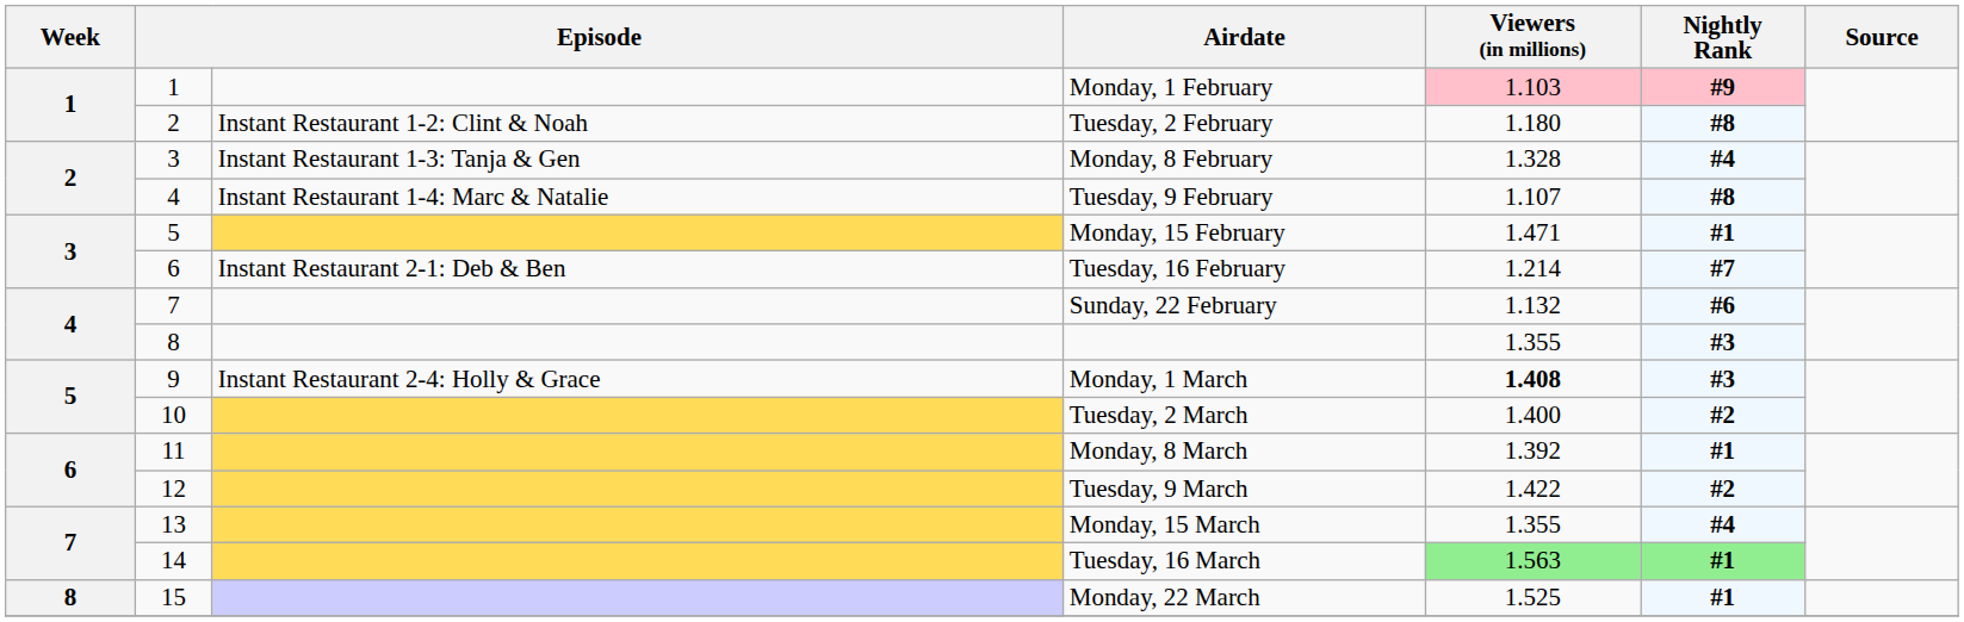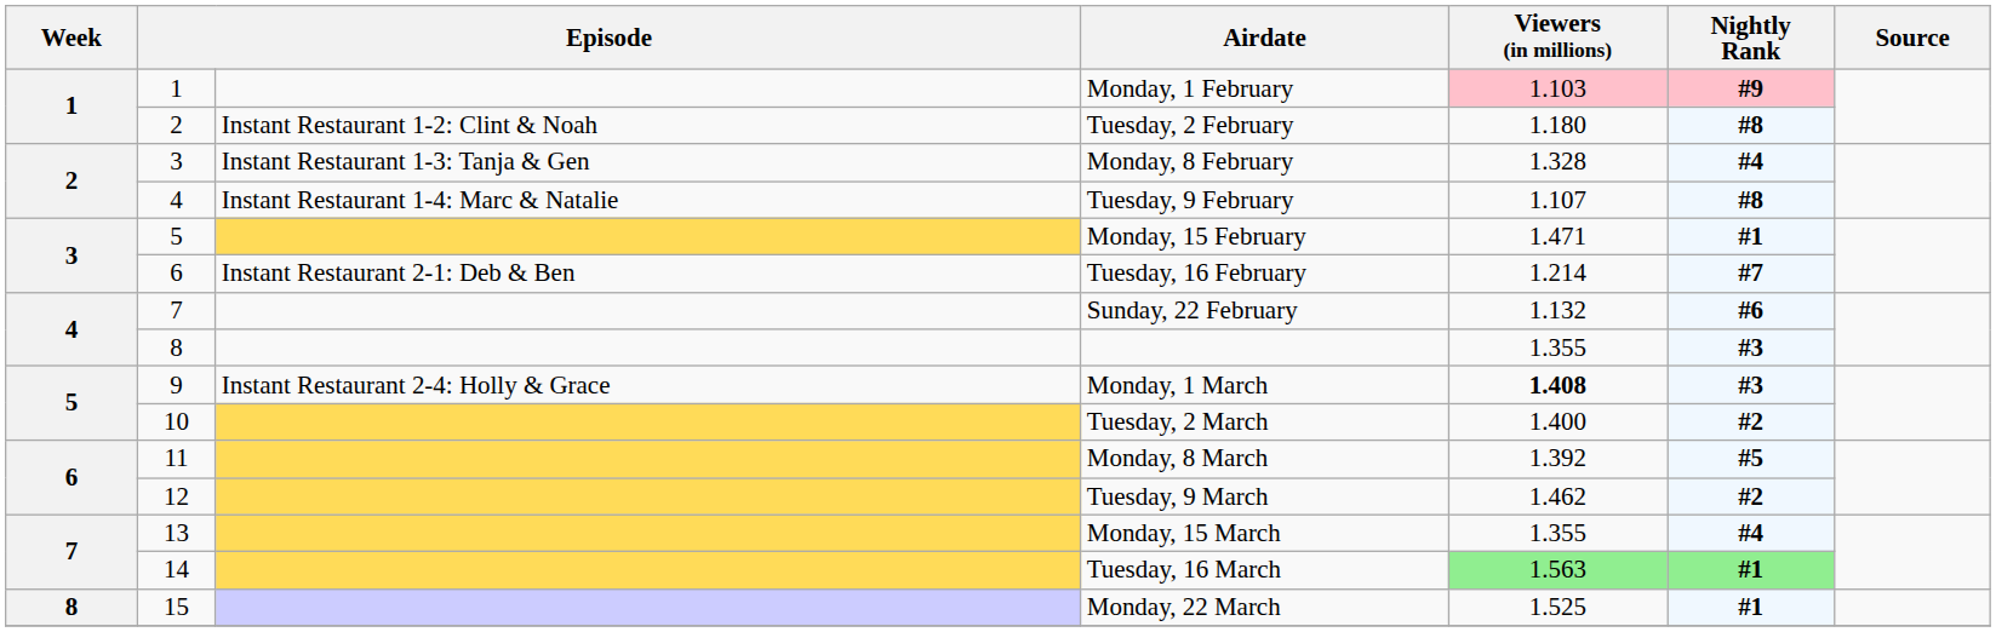Monday, 8 March | Nightly Rank: #1 -> #5
Tuesday, 9 March | Viewers (in millions): 1.422 -> 1.462
